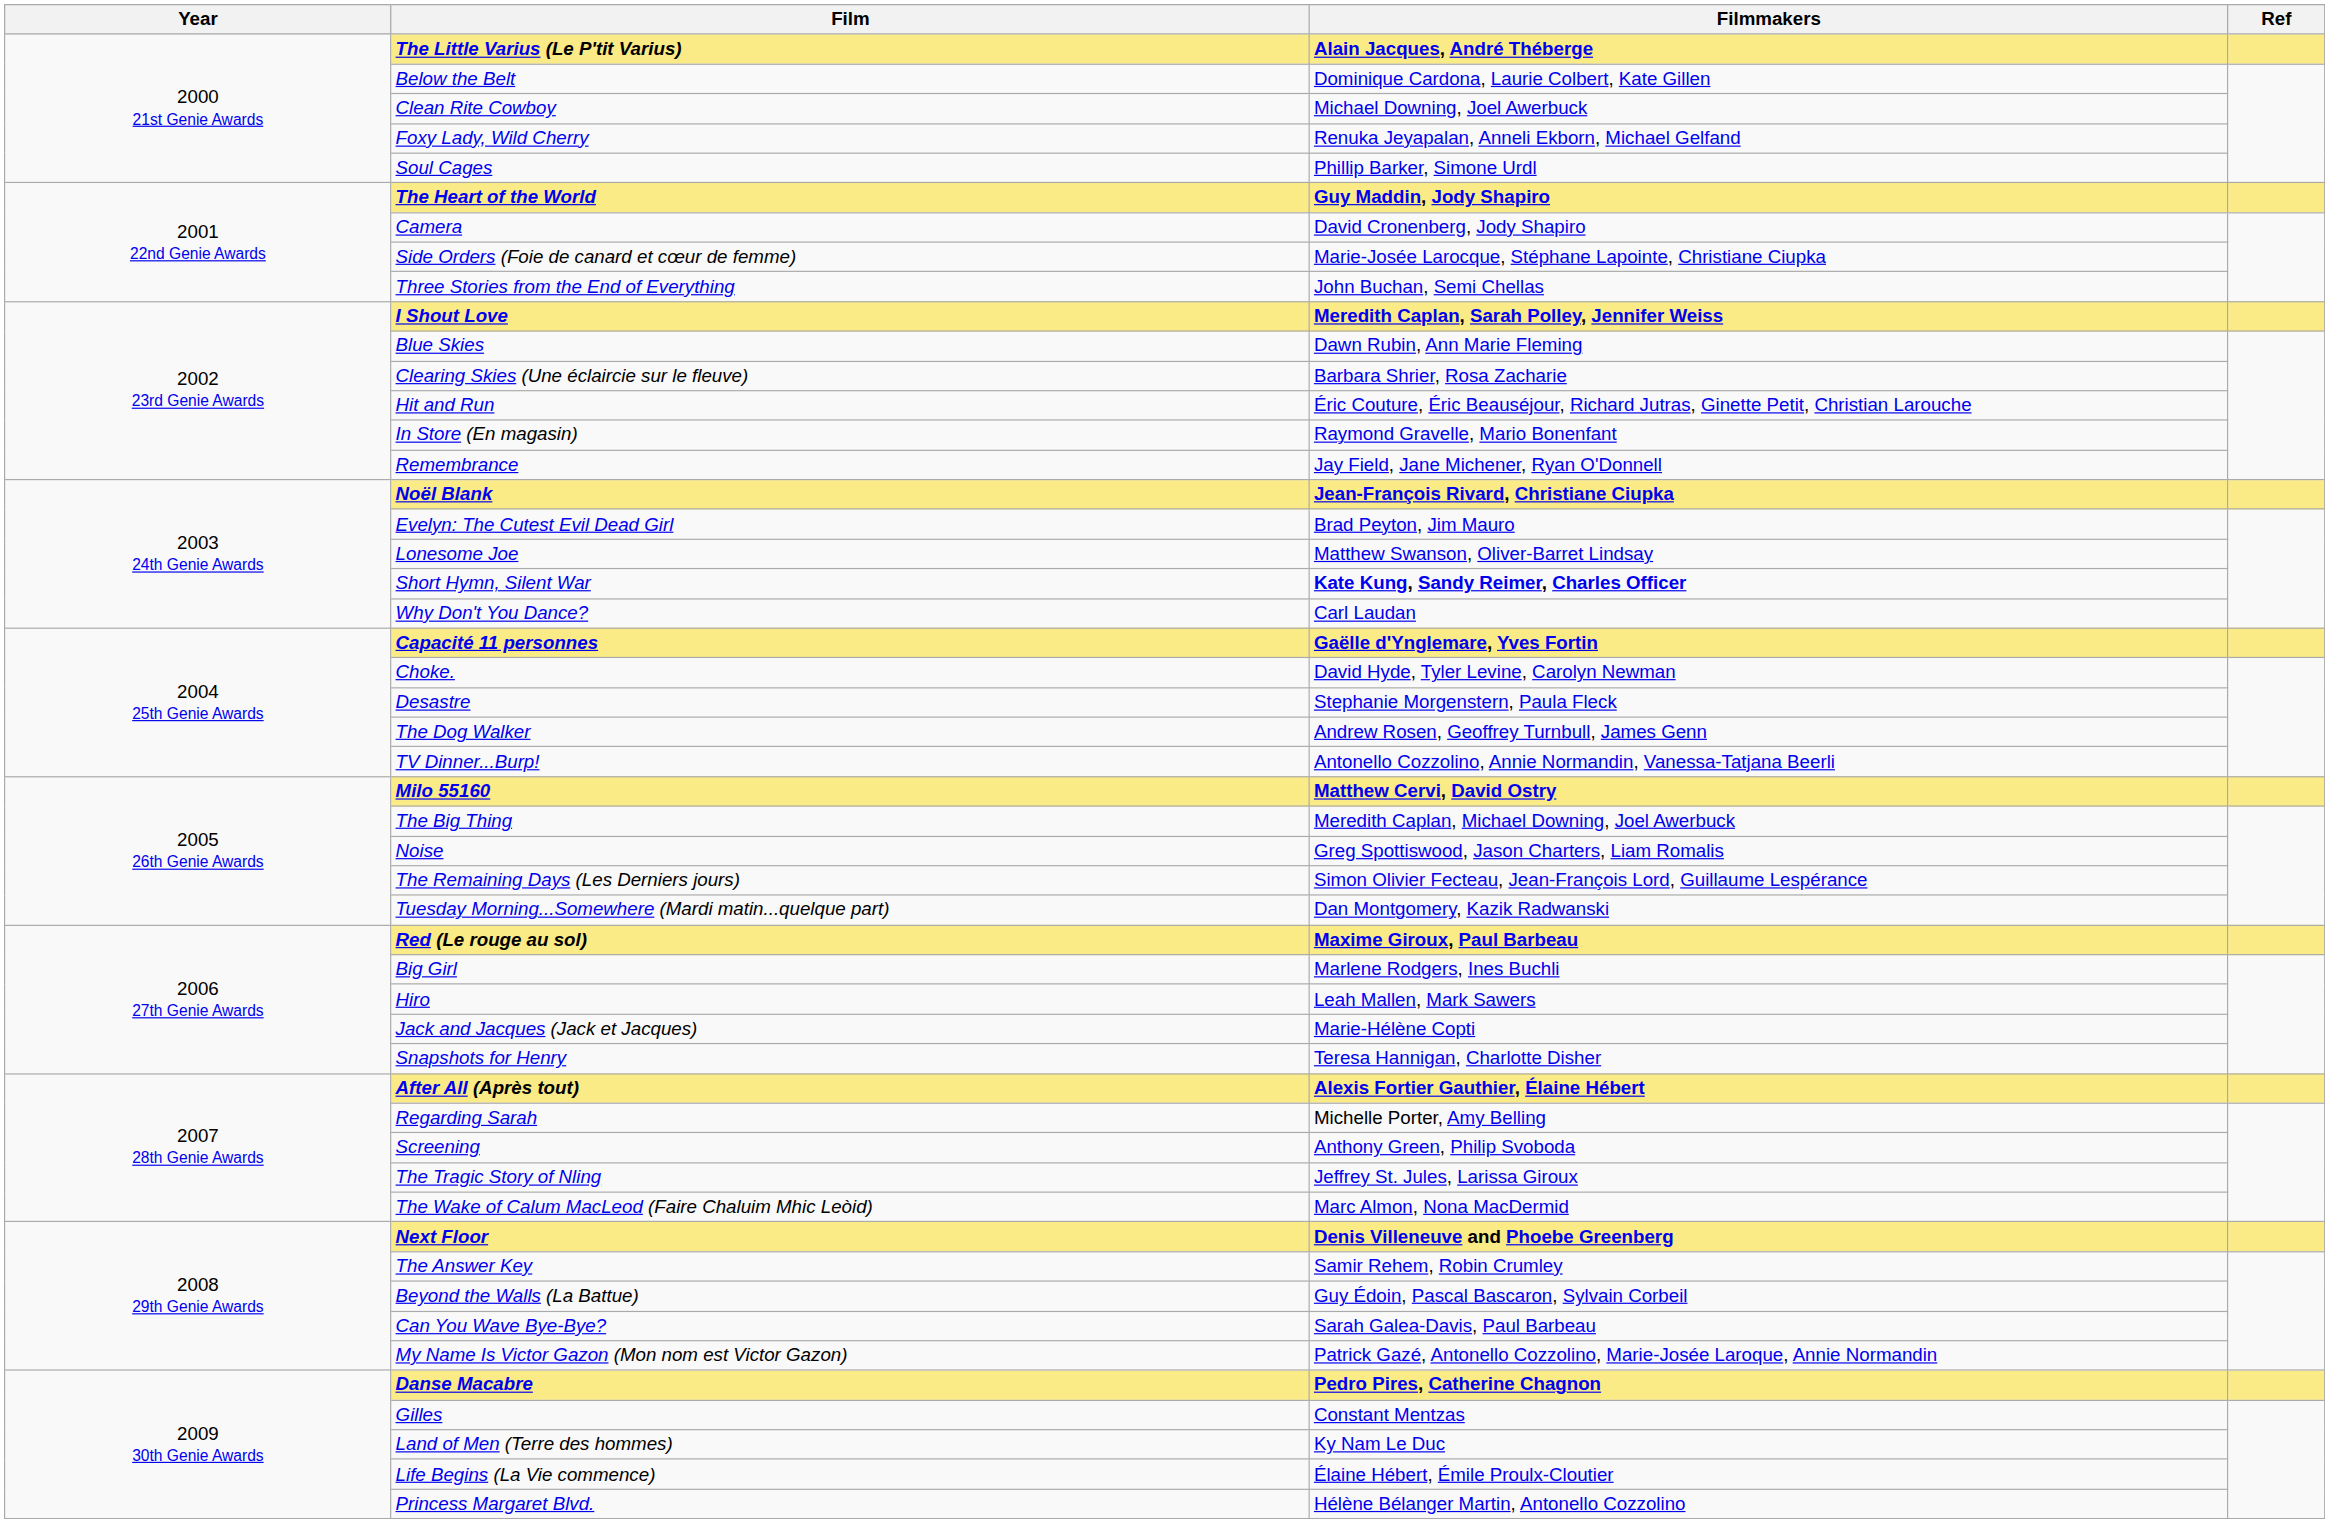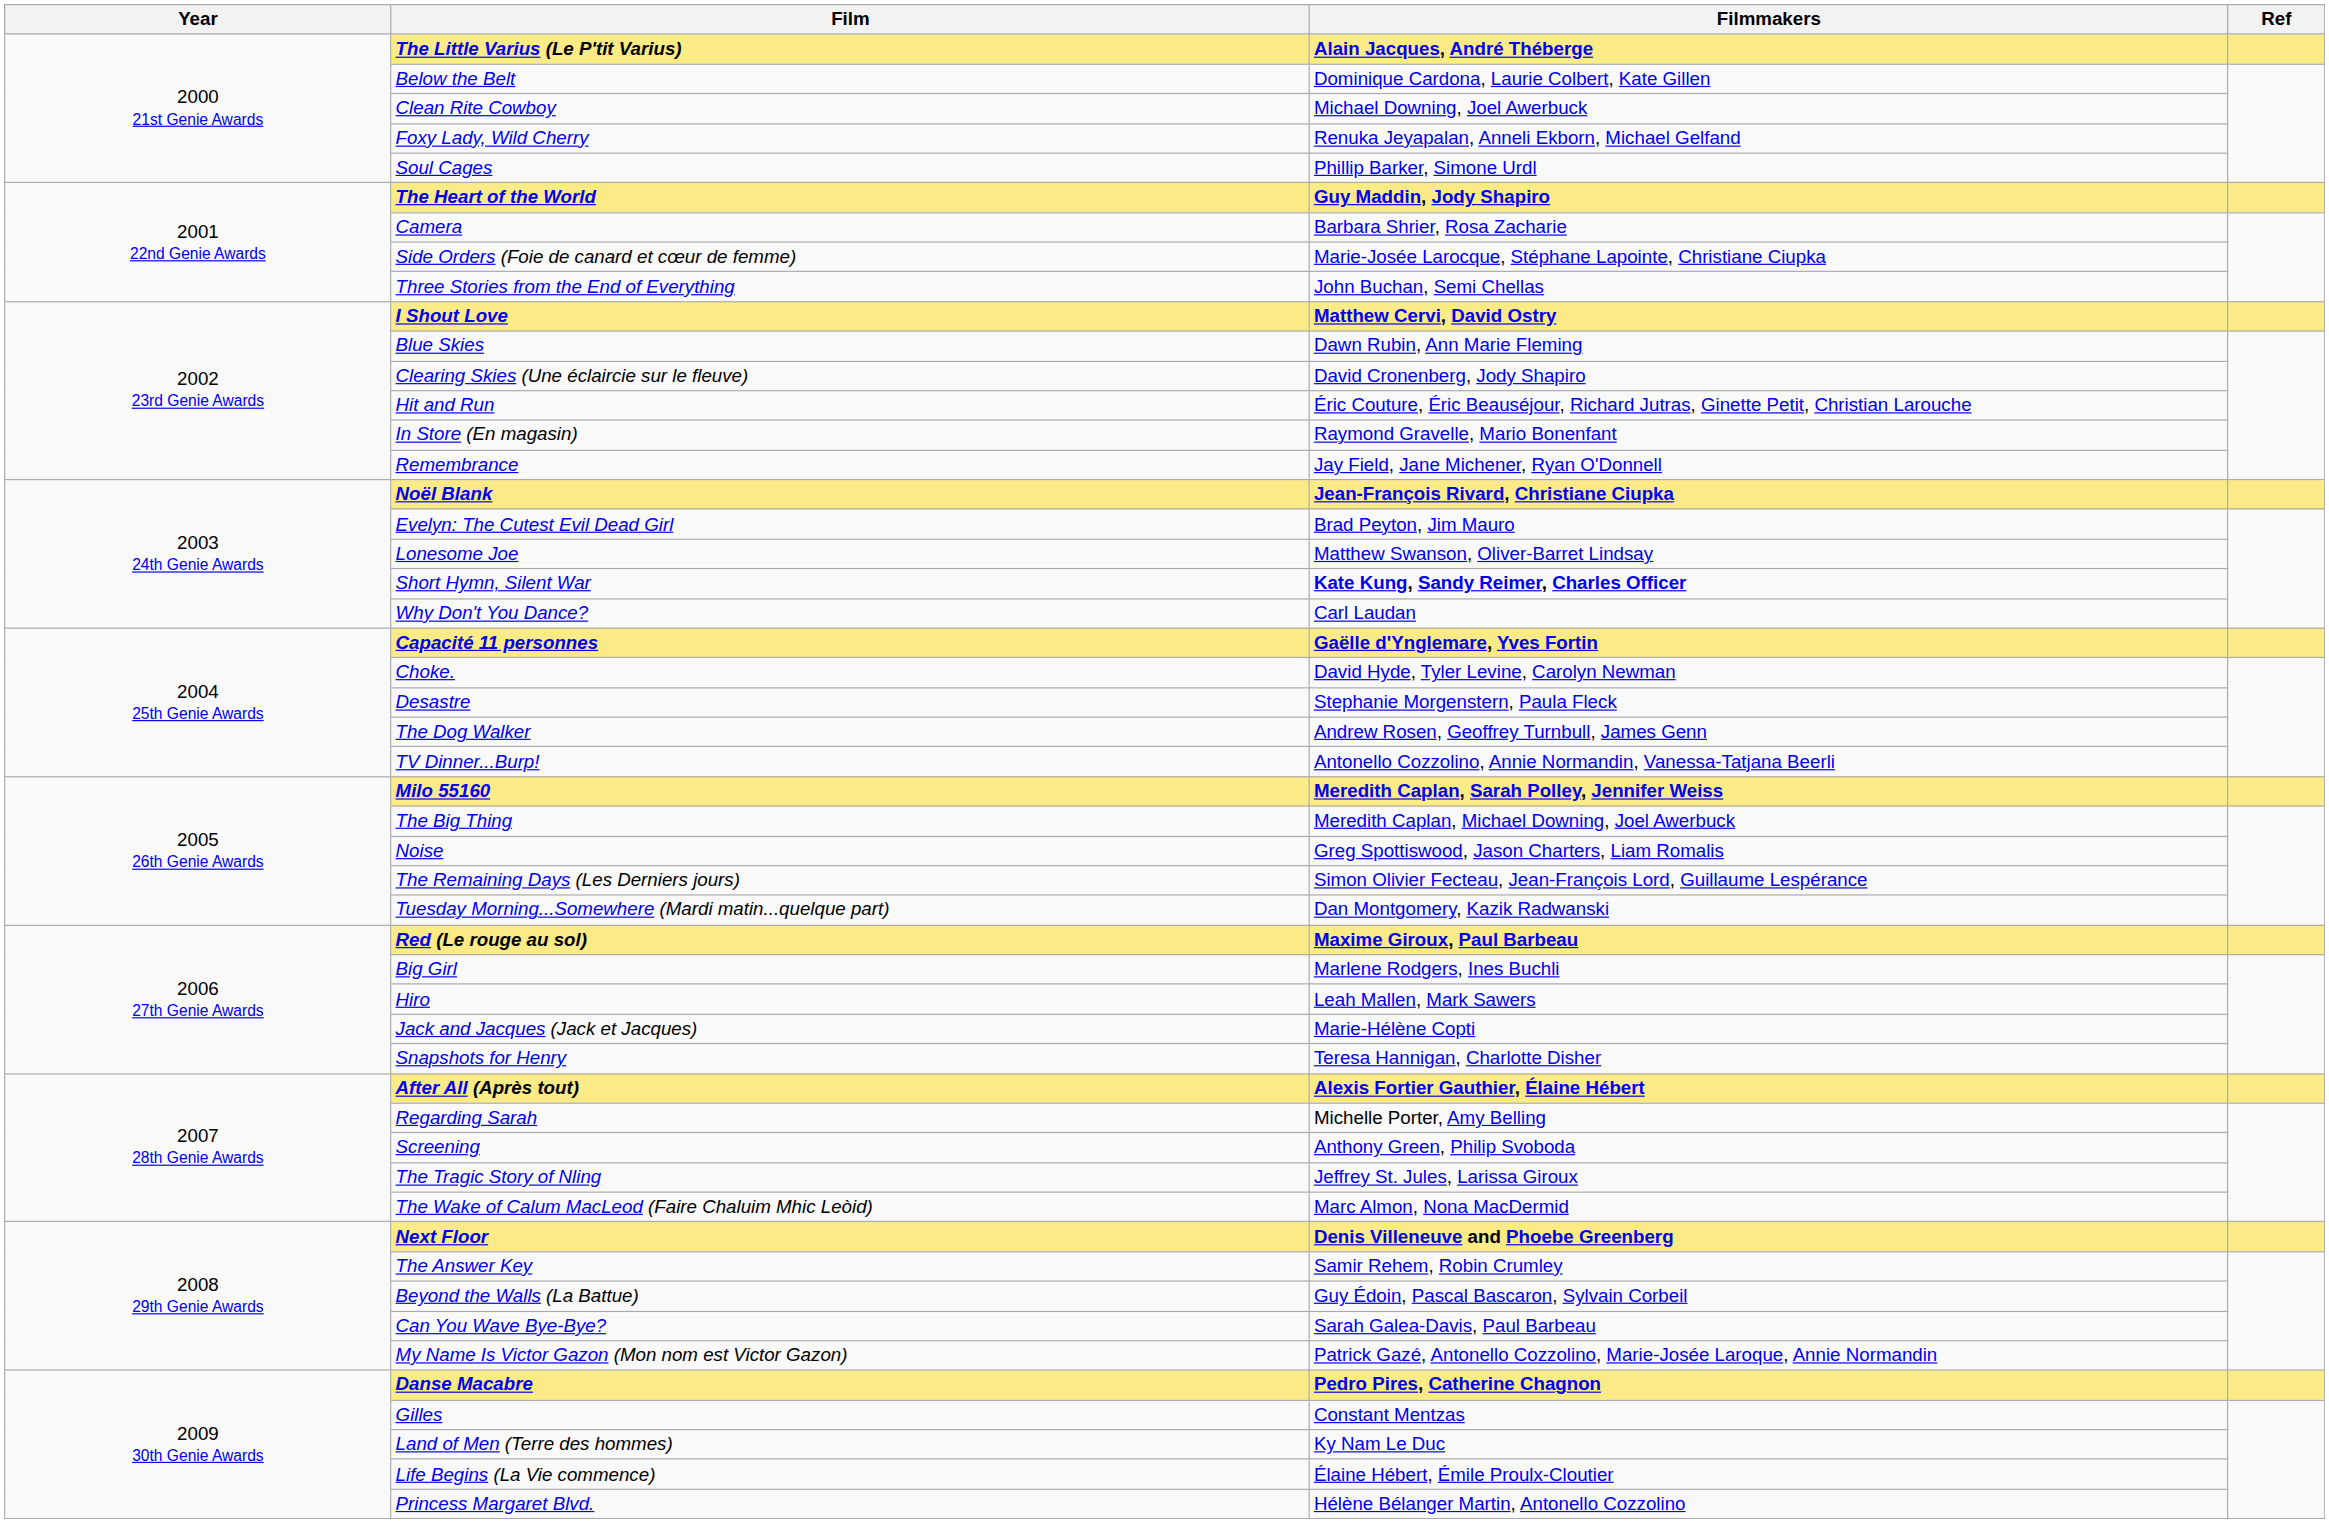Camera | Filmmakers: David Cronenberg, Jody Shapiro -> Barbara Shrier, Rosa Zacharie
I Shout Love | Filmmakers: Meredith Caplan, Sarah Polley, Jennifer Weiss -> Matthew Cervi, David Ostry
Clearing Skies (Une éclaircie sur le fleuve) | Filmmakers: Barbara Shrier, Rosa Zacharie -> David Cronenberg, Jody Shapiro
Milo 55160 | Filmmakers: Matthew Cervi, David Ostry -> Meredith Caplan, Sarah Polley, Jennifer Weiss
